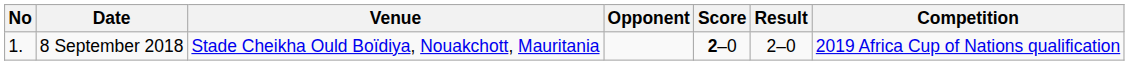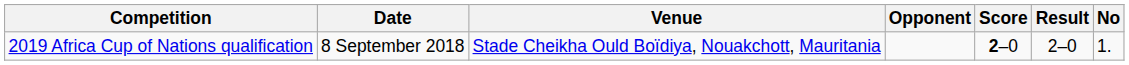columns swapped: No <-> Competition
